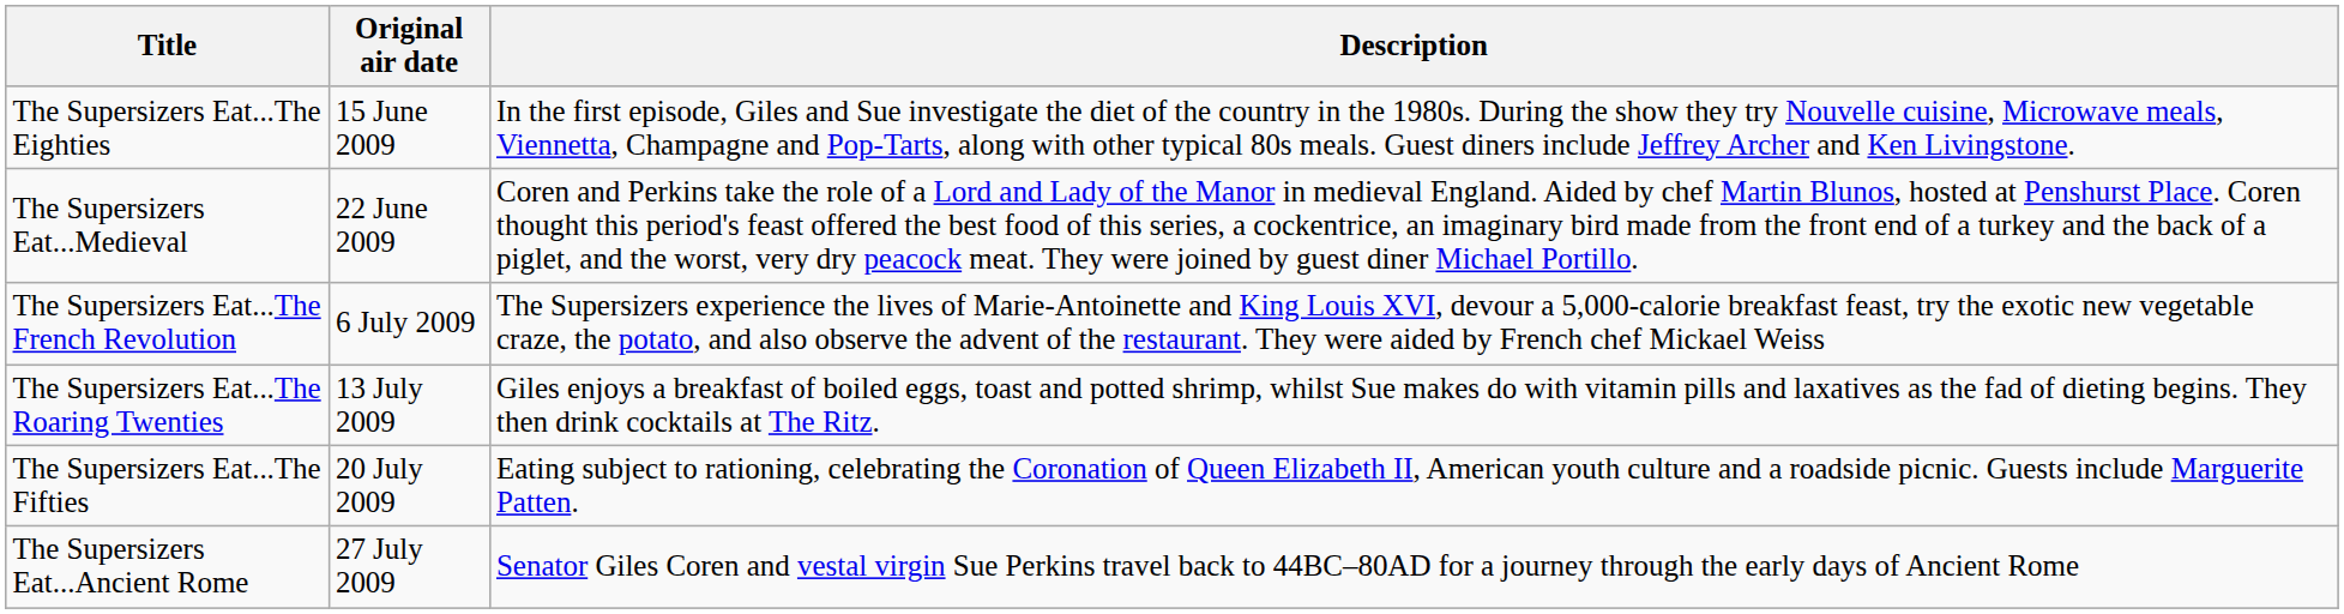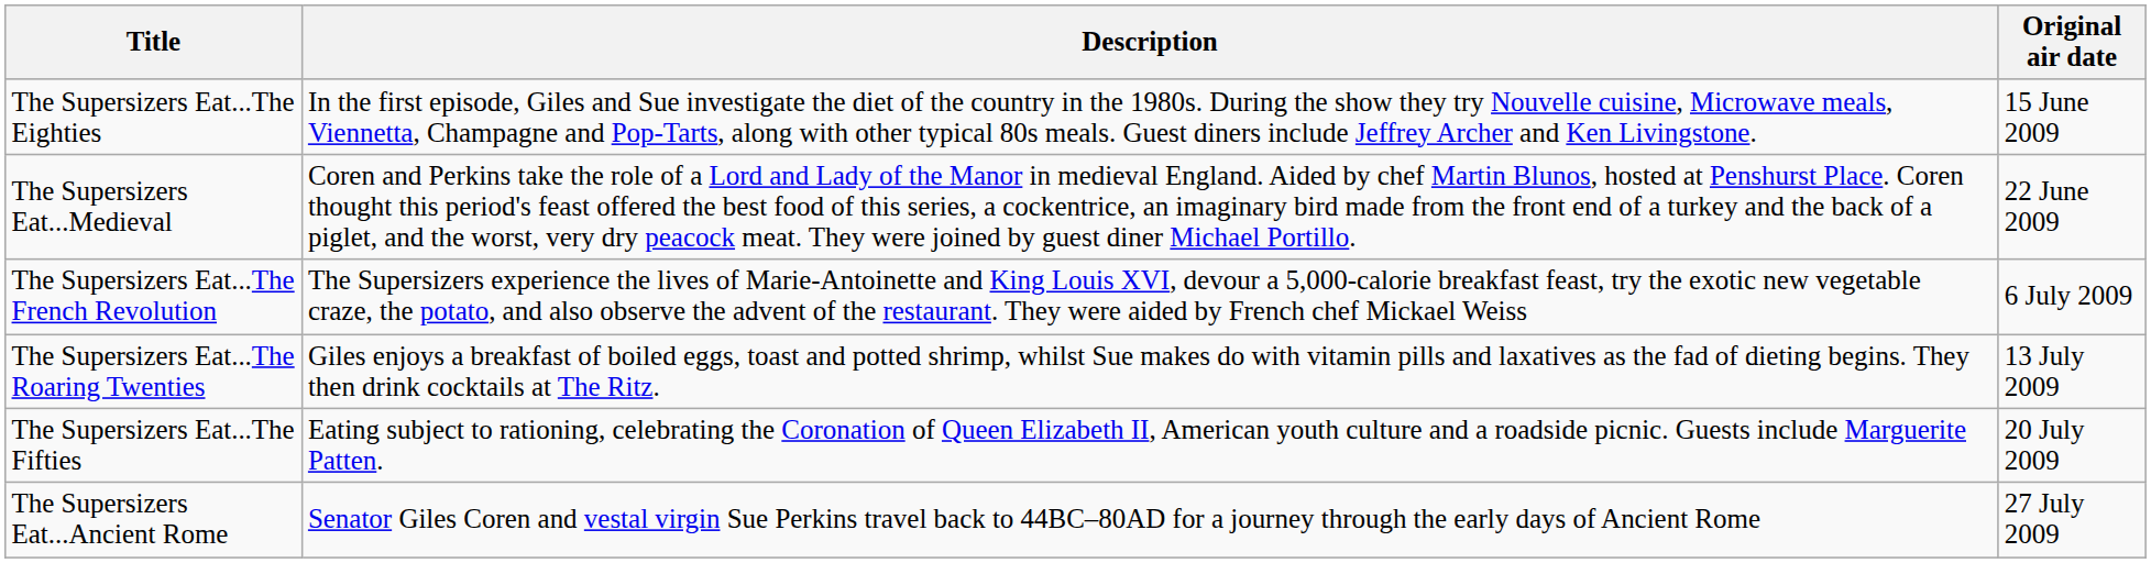columns swapped: Description <-> Original air date
